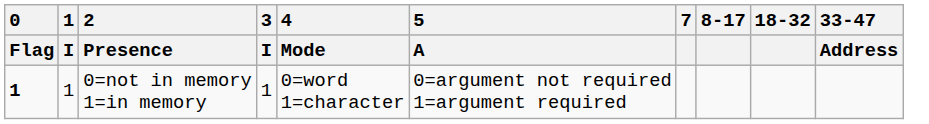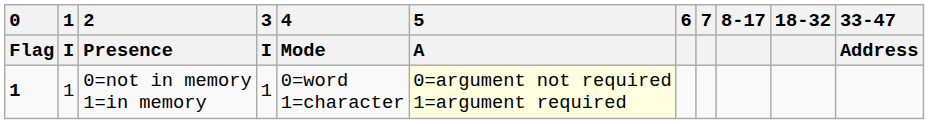+ column: 6
0=not in memory 1=in memory | 5 / A: no background -> lightyellow background
